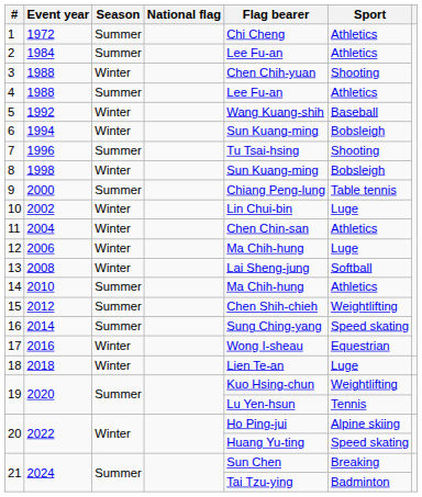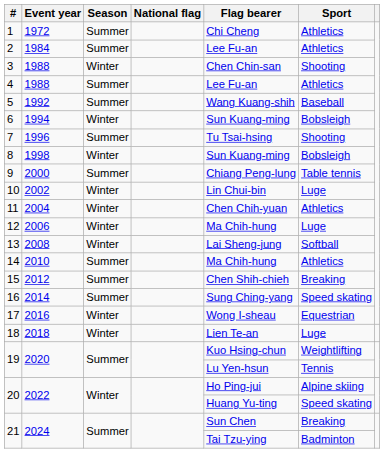3 | Flag bearer: Chen Chih-yuan -> Chen Chin-san
5 | Season: Winter -> Summer
11 | Flag bearer: Chen Chin-san -> Chen Chih-yuan
15 | Sport: Weightlifting -> Breaking
